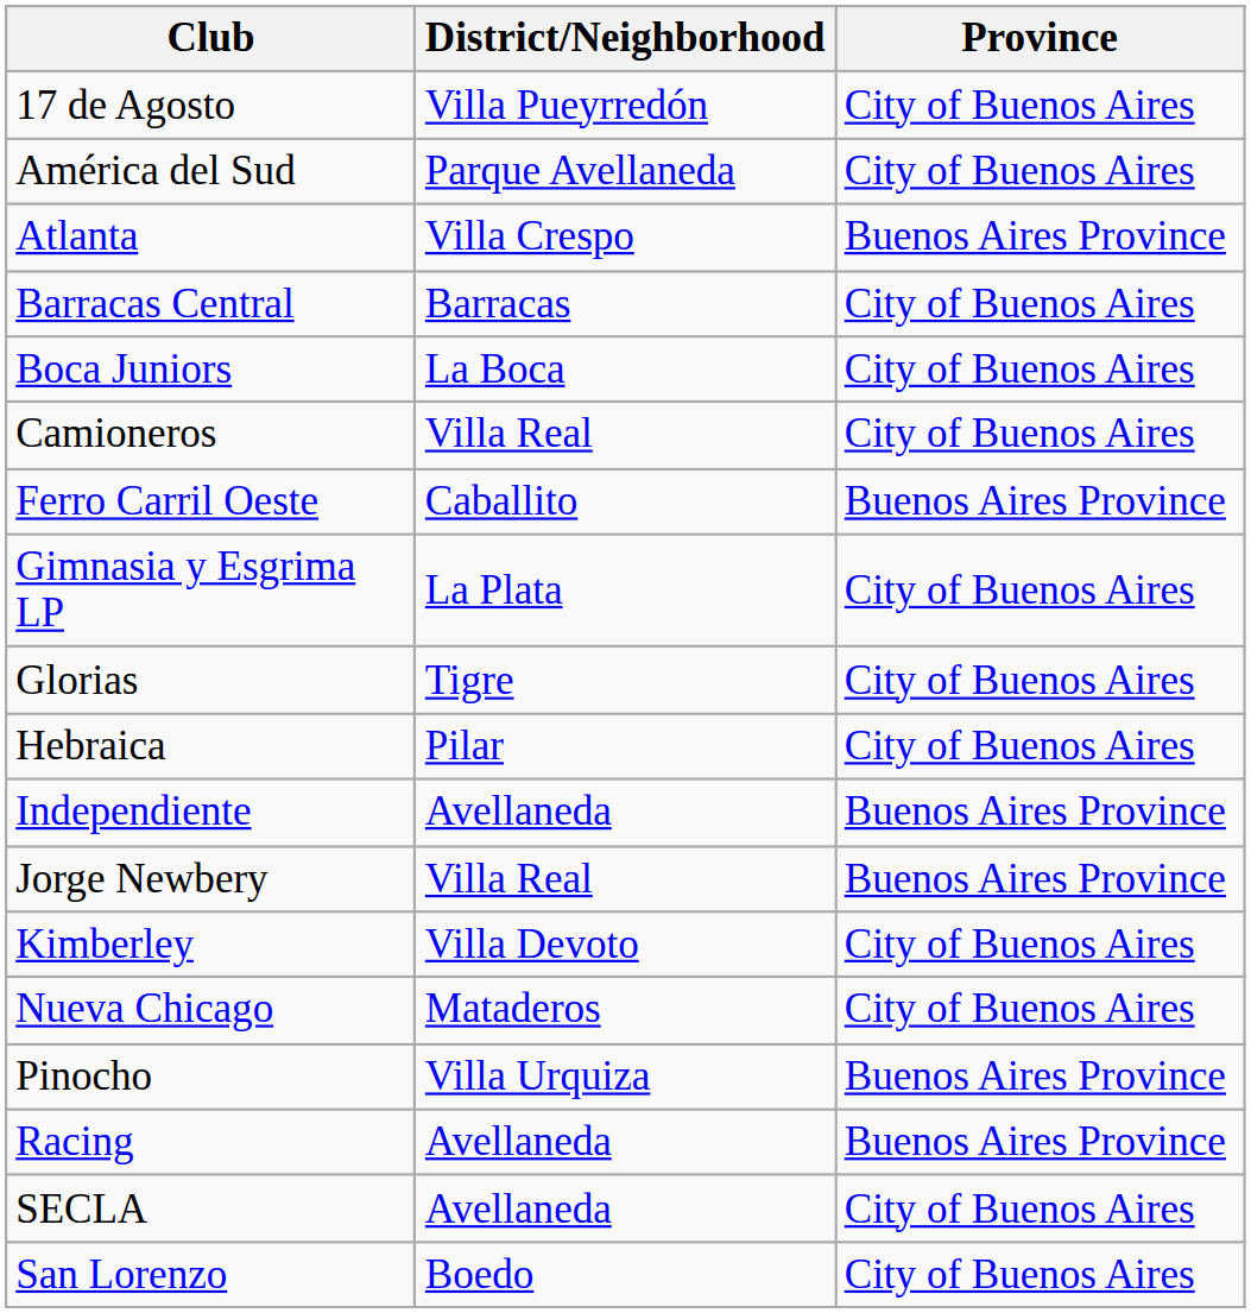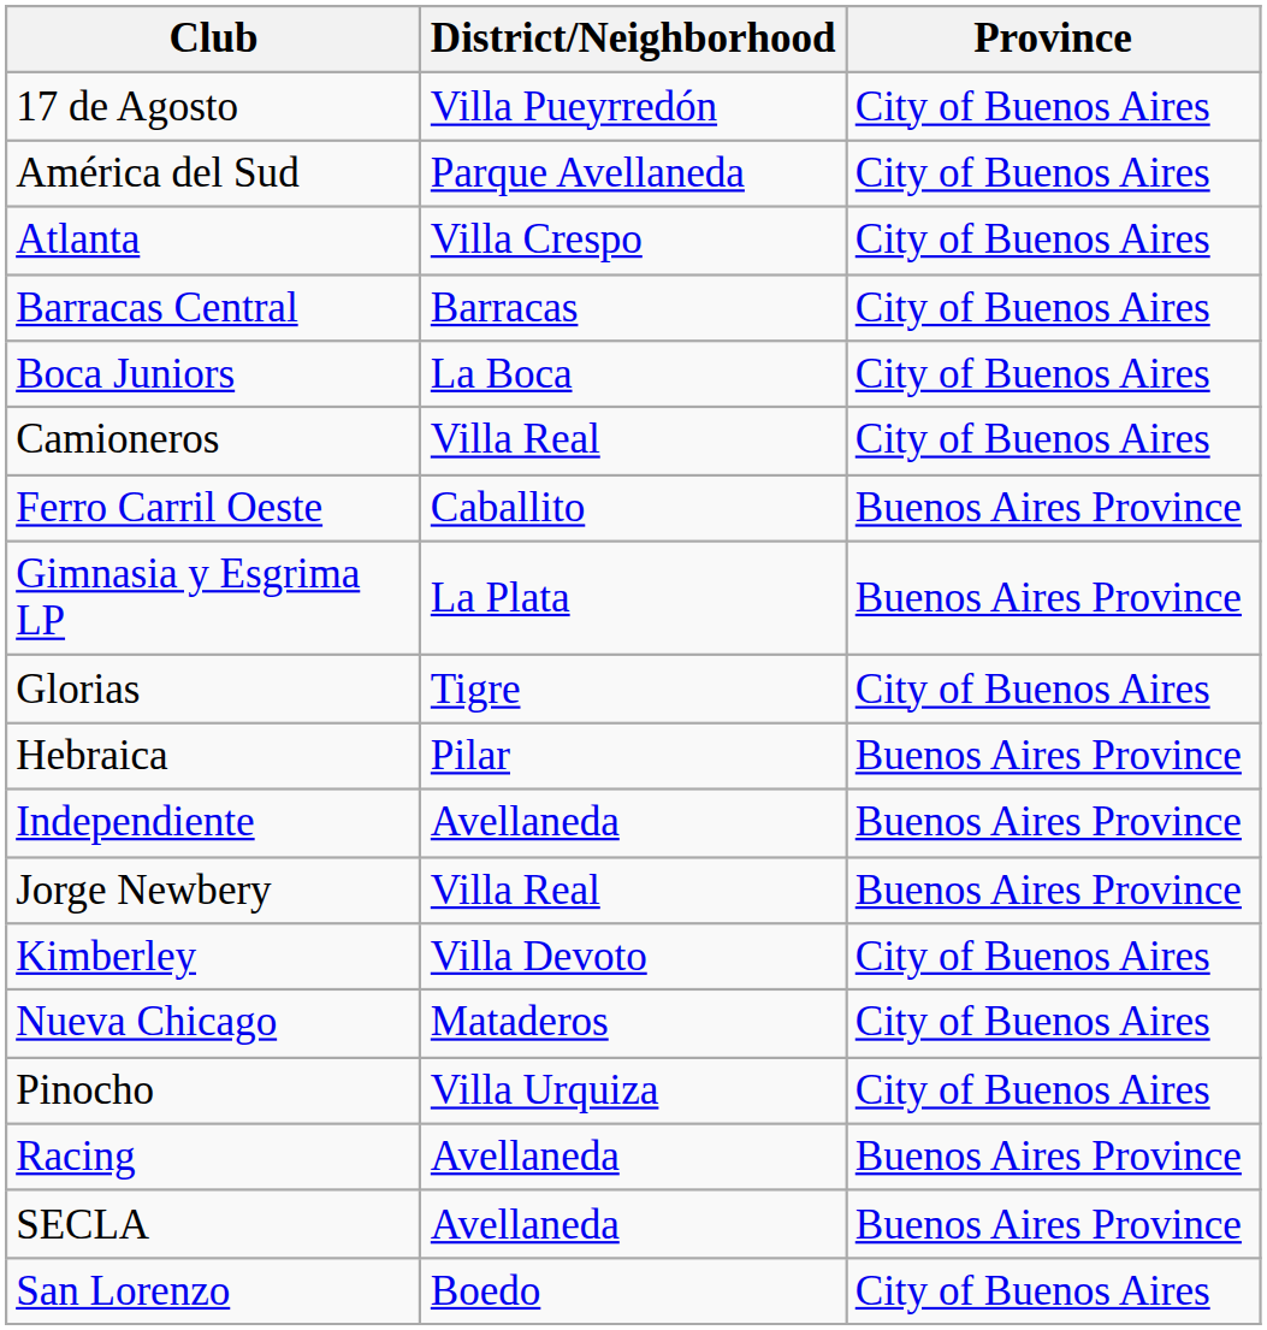Atlanta | Province: Buenos Aires Province -> City of Buenos Aires
Gimnasia y Esgrima LP | Province: City of Buenos Aires -> Buenos Aires Province
Hebraica | Province: City of Buenos Aires -> Buenos Aires Province
Pinocho | Province: Buenos Aires Province -> City of Buenos Aires
SECLA | Province: City of Buenos Aires -> Buenos Aires Province
